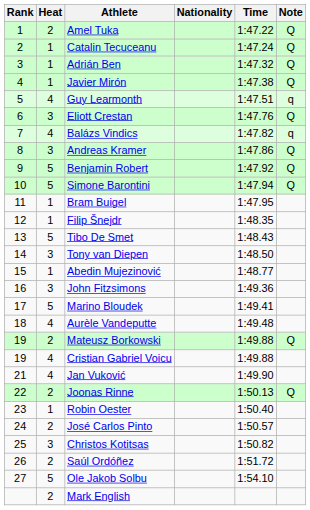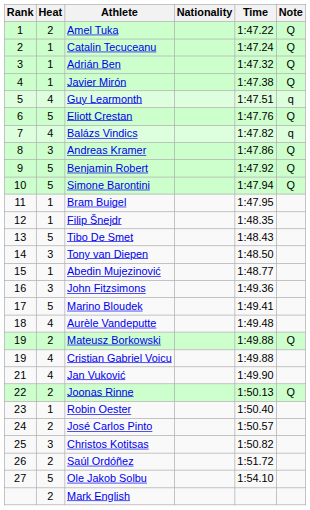Eliott Crestan | Heat: 3 -> 5
